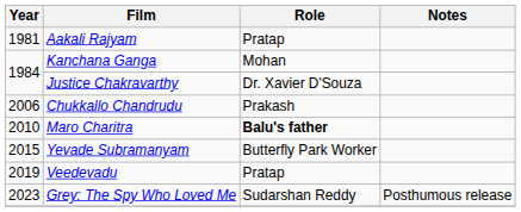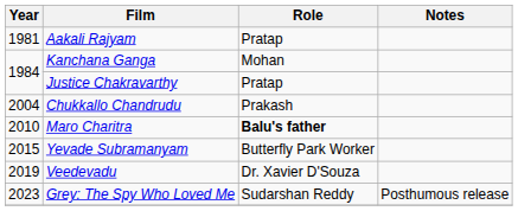Justice Chakravarthy | Role: Dr. Xavier D'Souza -> Pratap
Chukkallo Chandrudu | Year: 2006 -> 2004
Veedevadu | Role: Pratap -> Dr. Xavier D'Souza
